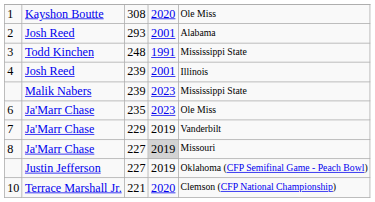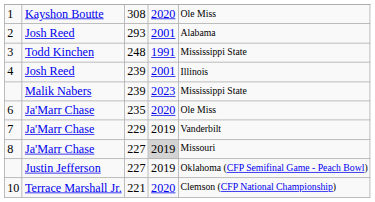6 | column 4: 2023 -> 2020
